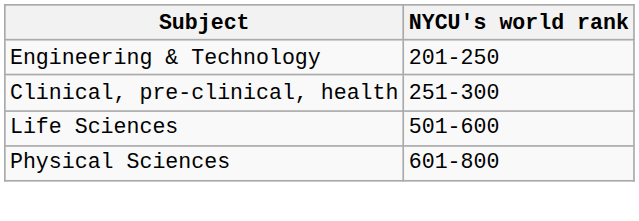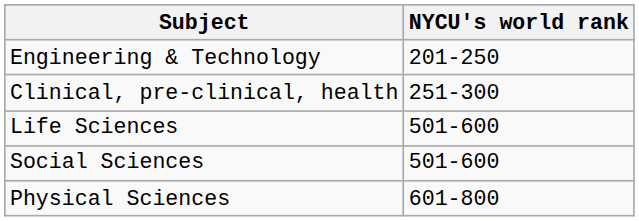+ row: Social Sciences | 501-600
